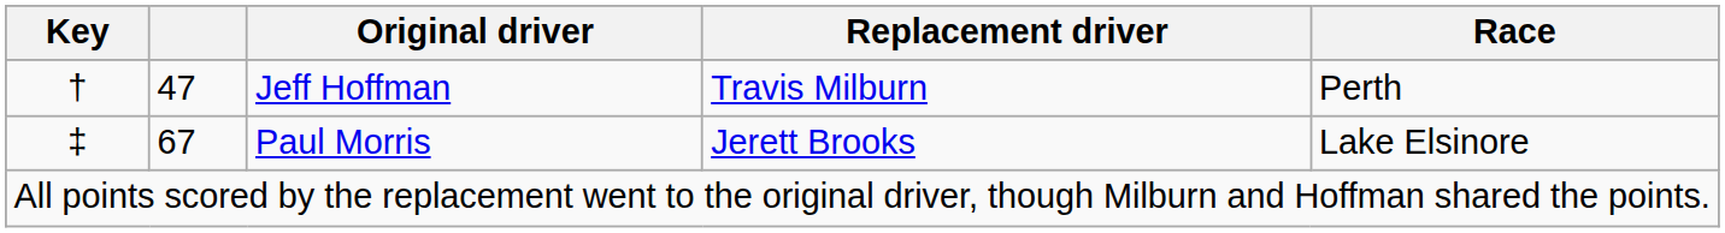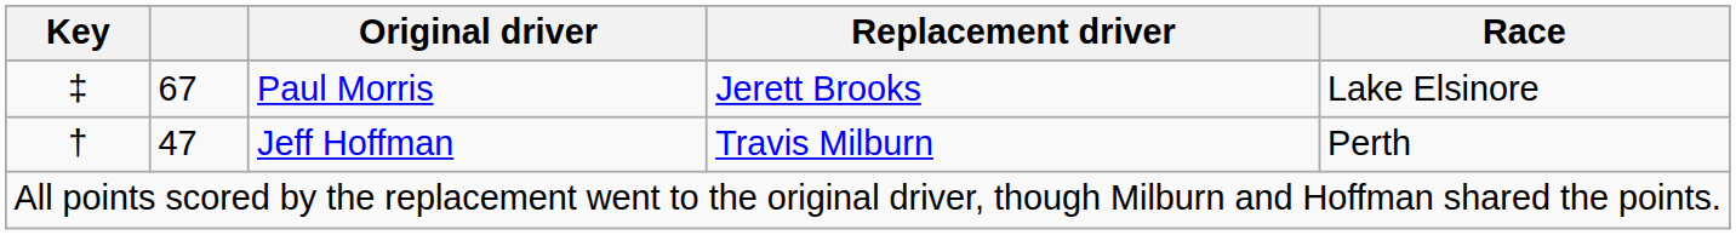rows swapped: Jeff Hoffman <-> Paul Morris
